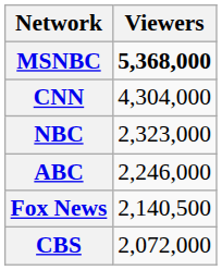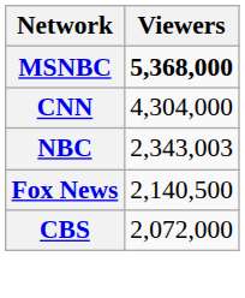NBC | Viewers: 2,323,000 -> 2,343,003
- row: ABC | 2,246,000
